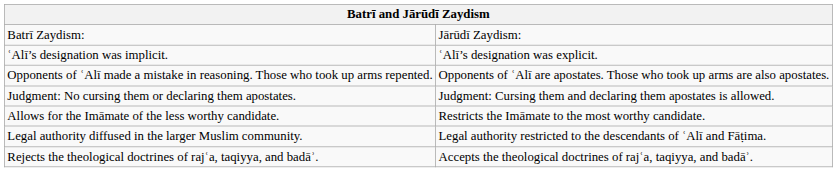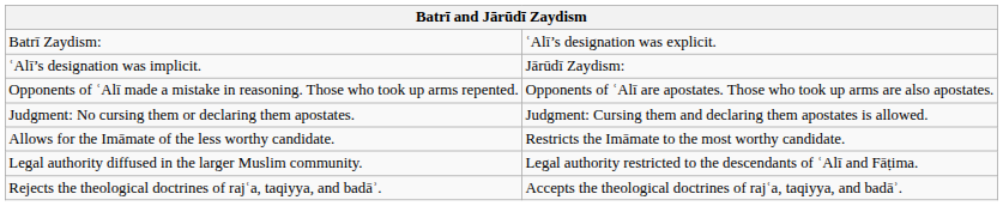Batrī Zaydism: | column 2: Jārūdī Zaydism: -> ʿAlī’s designation was explicit.
ʿAlī’s designation was implicit. | column 2: ʿAlī’s designation was explicit. -> Jārūdī Zaydism:
